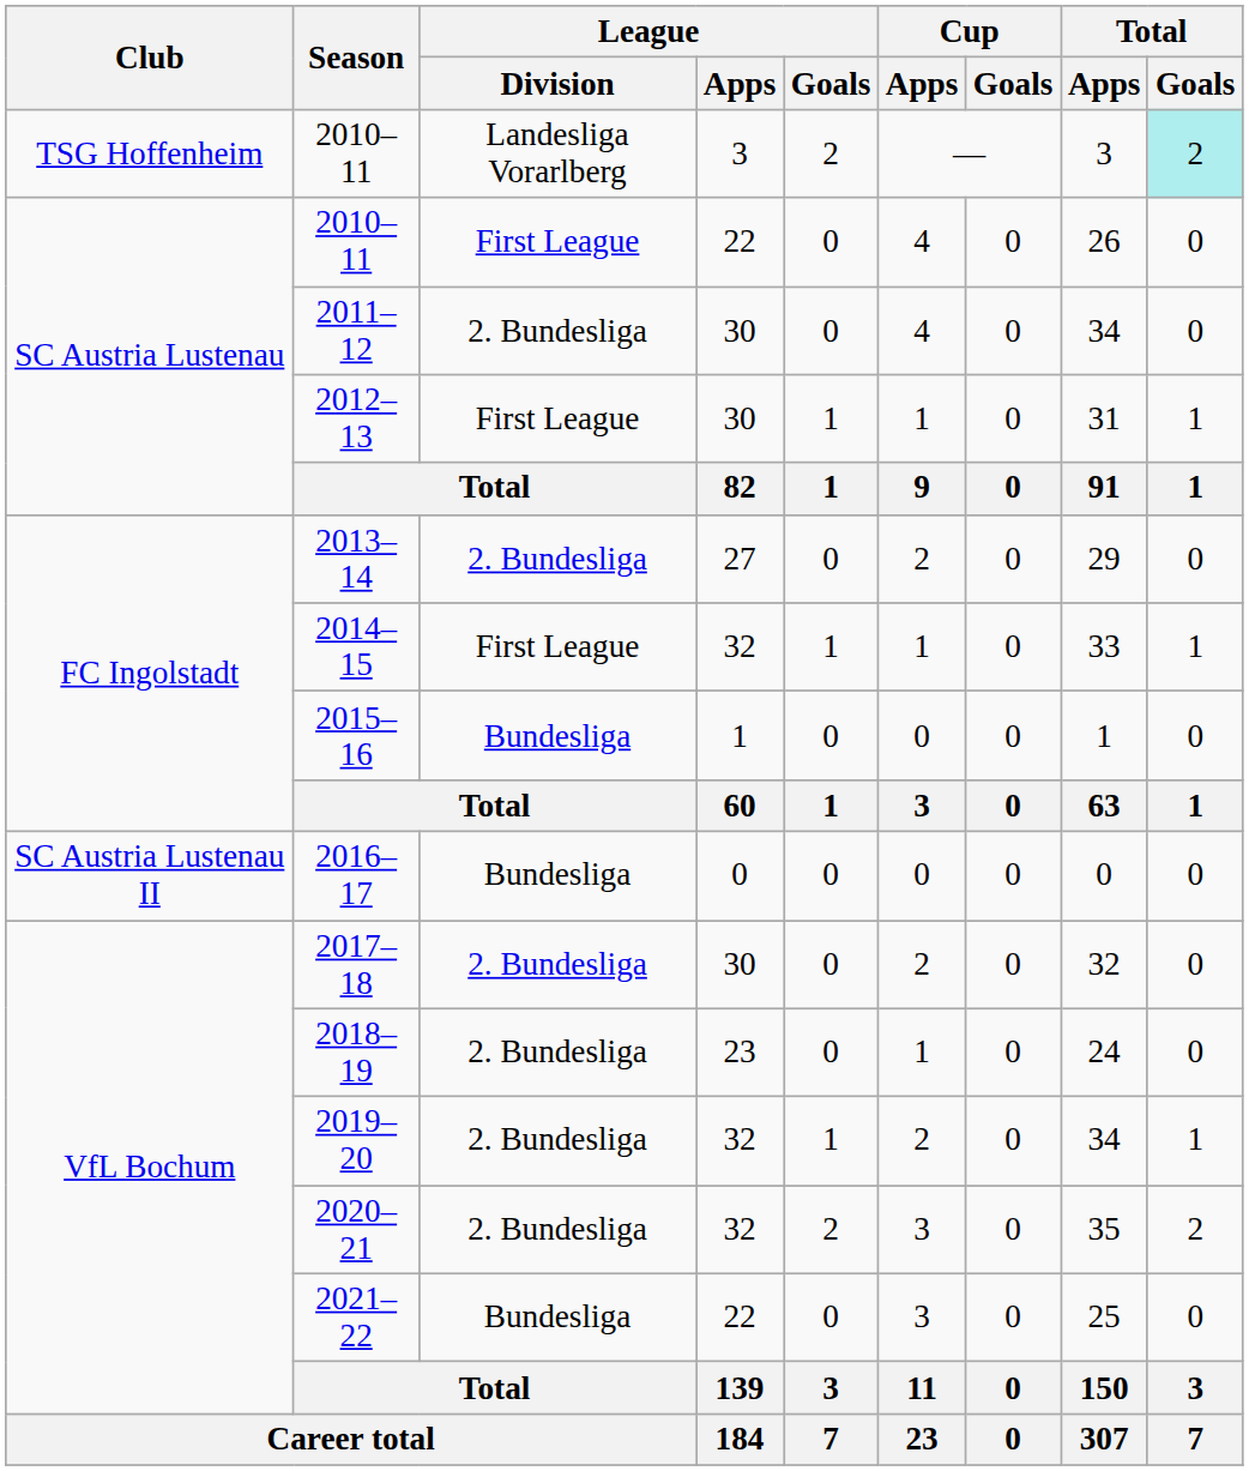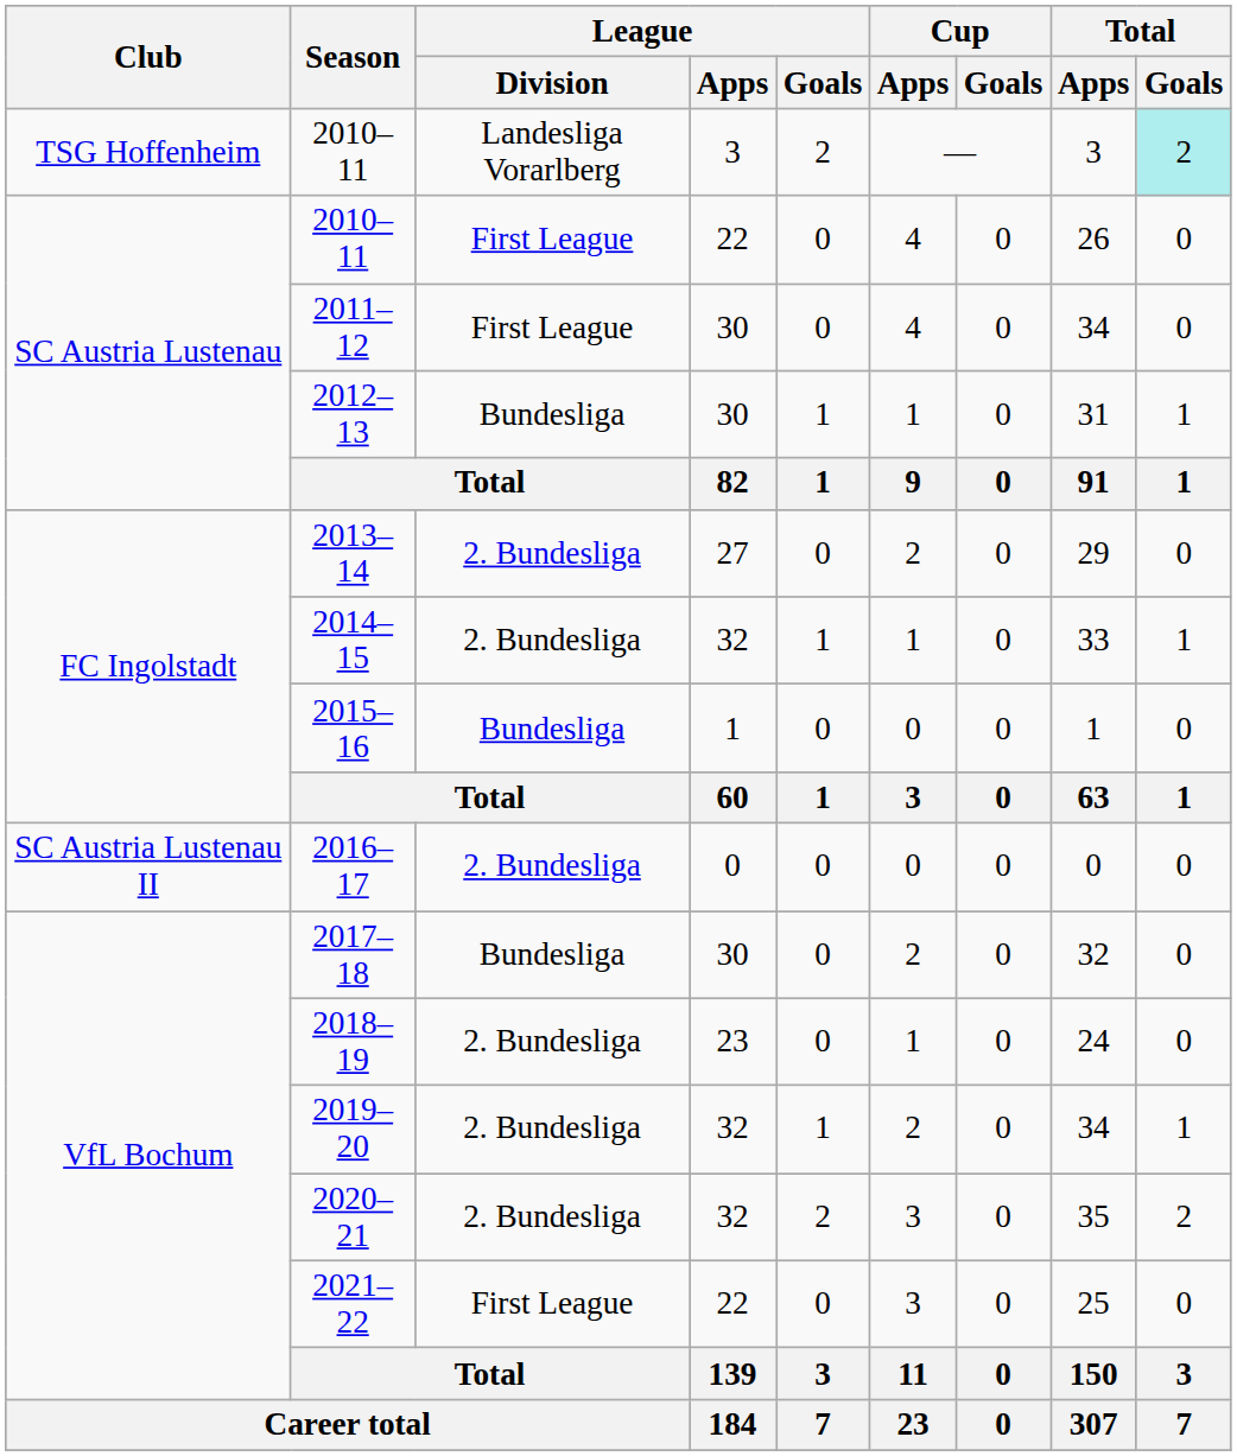2011–12 | League / Division: 2. Bundesliga -> First League
2012–13 | League / Division: First League -> Bundesliga
2014–15 | League / Division: First League -> 2. Bundesliga
2016–17 | League / Division: Bundesliga -> 2. Bundesliga
2017–18 | League / Division: 2. Bundesliga -> Bundesliga
2021–22 | League / Division: Bundesliga -> First League
